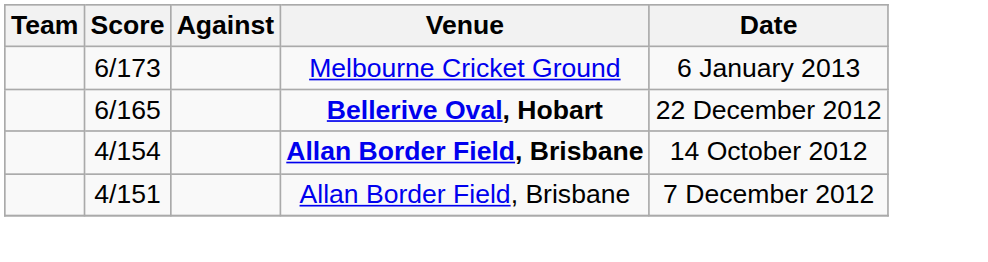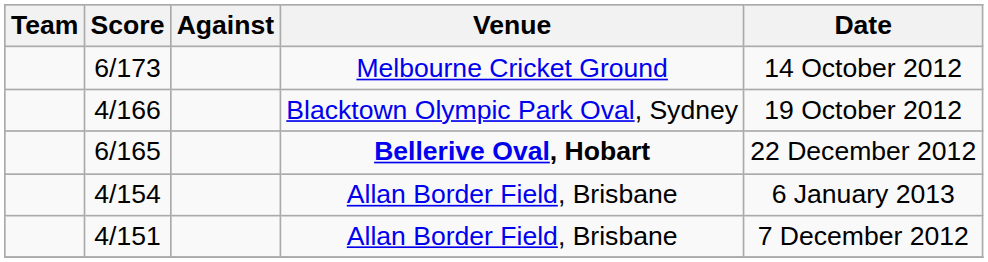6/173 | Date: 6 January 2013 -> 14 October 2012
+ row: 4/166 | Blacktown Olympic Park Oval, Sydney | 19 October 2012
4/154 | Venue: bold -> normal
4/154 | Date: 14 October 2012 -> 6 January 2013
